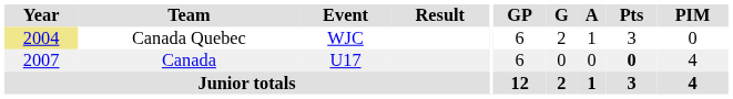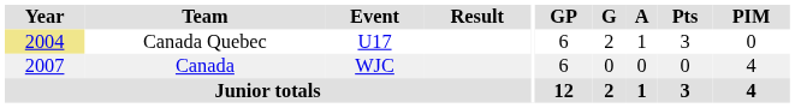Canada Quebec | Event: WJC -> U17
Canada | Event: U17 -> WJC
Canada | Pts: bold -> normal
